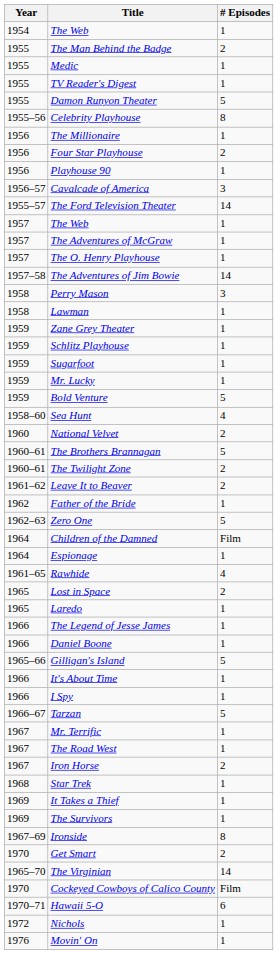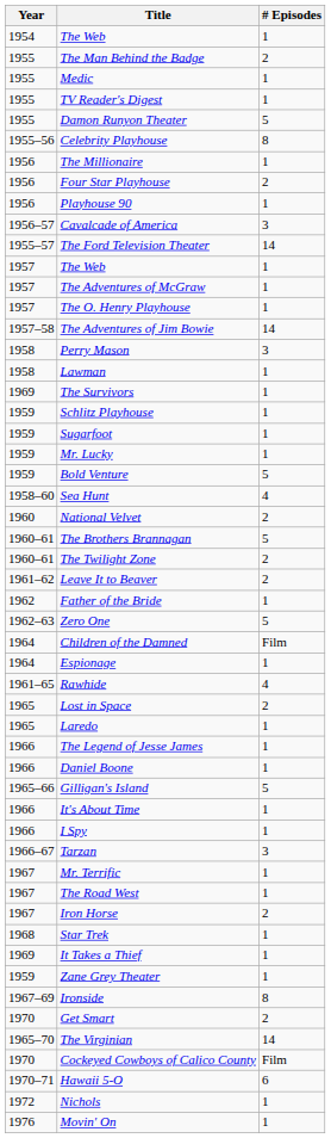rows swapped: Zane Grey Theater <-> The Survivors
Tarzan | # Episodes: 5 -> 3
